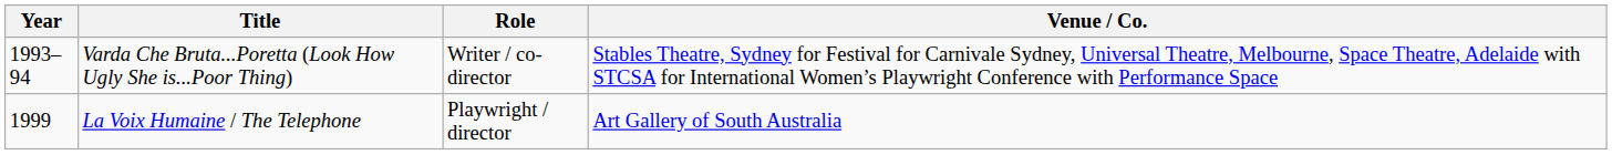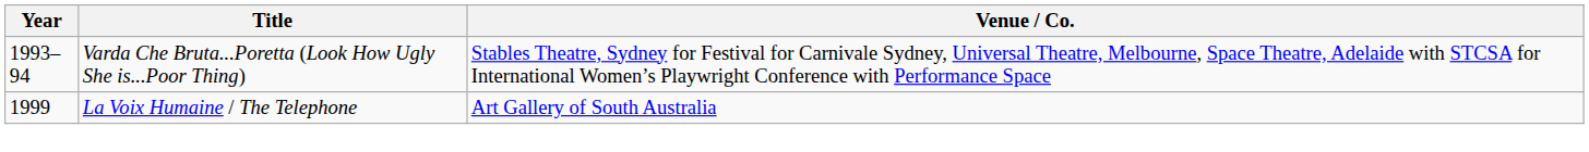- column: Role | Writer / co-director | Playwright / director
